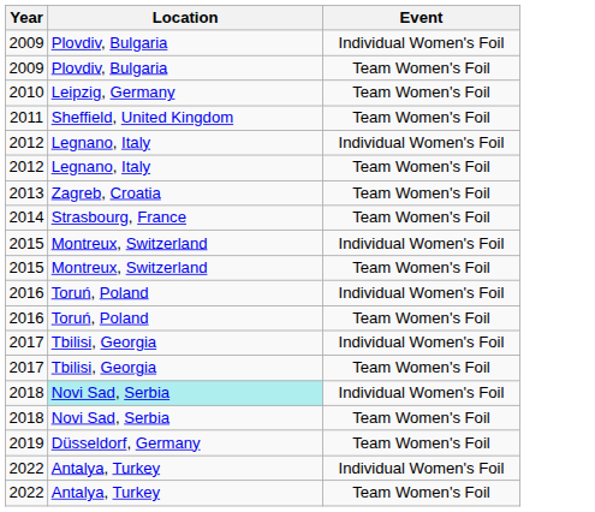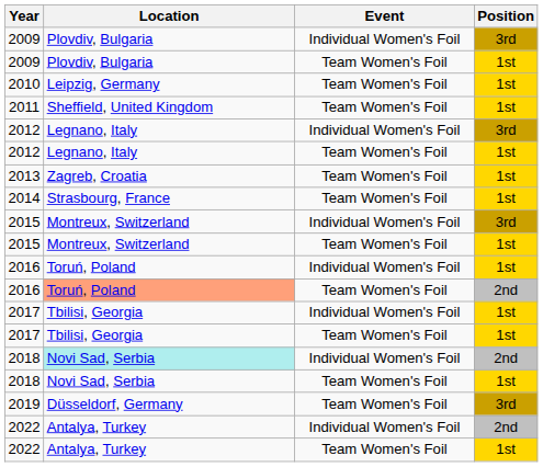+ column: Position | 3rd | 1st | 1st | 1st | 3rd | 1st | 1st | 1st | 3rd | 1st | 1st | 2nd | 1st | 1st | 2nd | 1st | 3rd | 2nd | 1st
2016 / Team Women's Foil | Location: no background -> lightsalmon background
